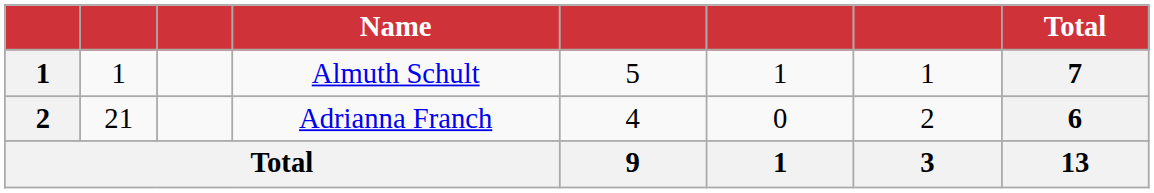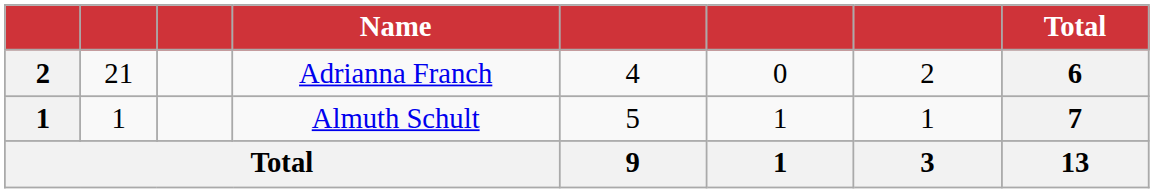rows swapped: Almuth Schult <-> Adrianna Franch
